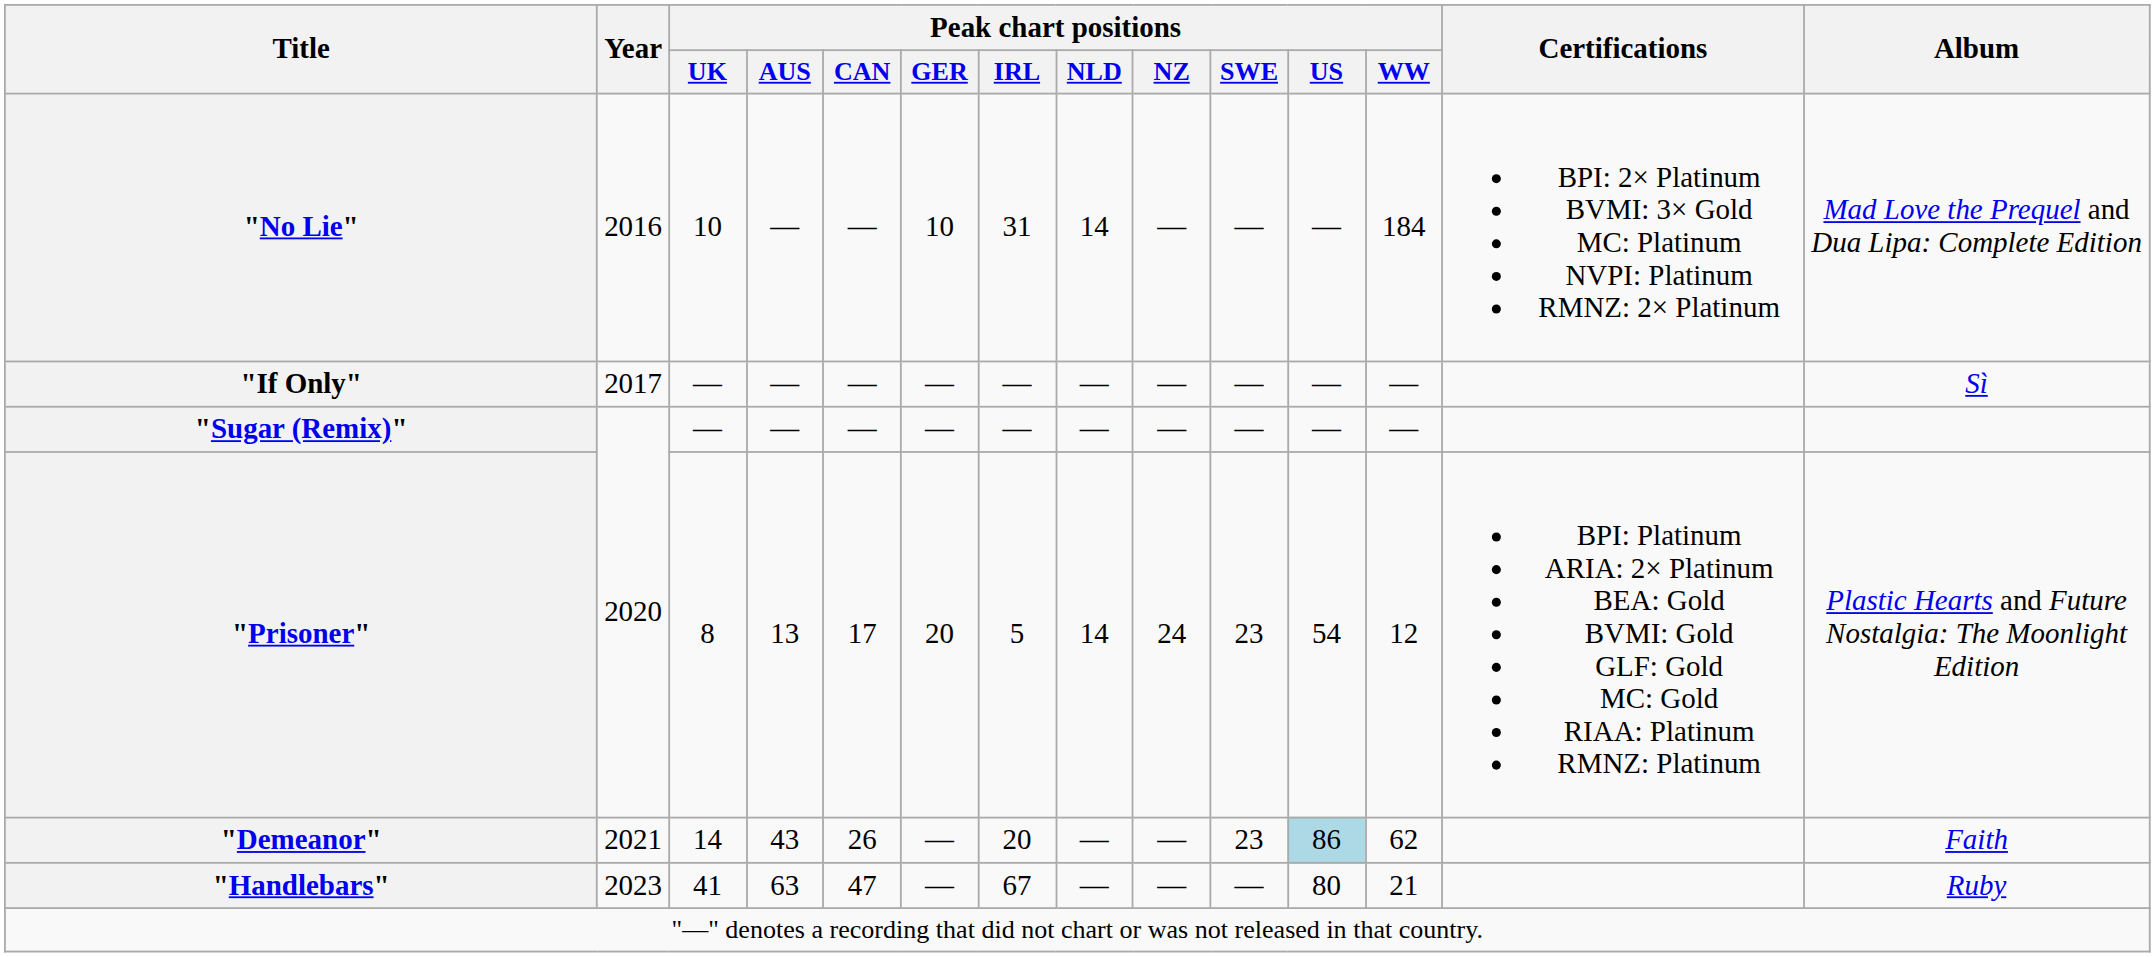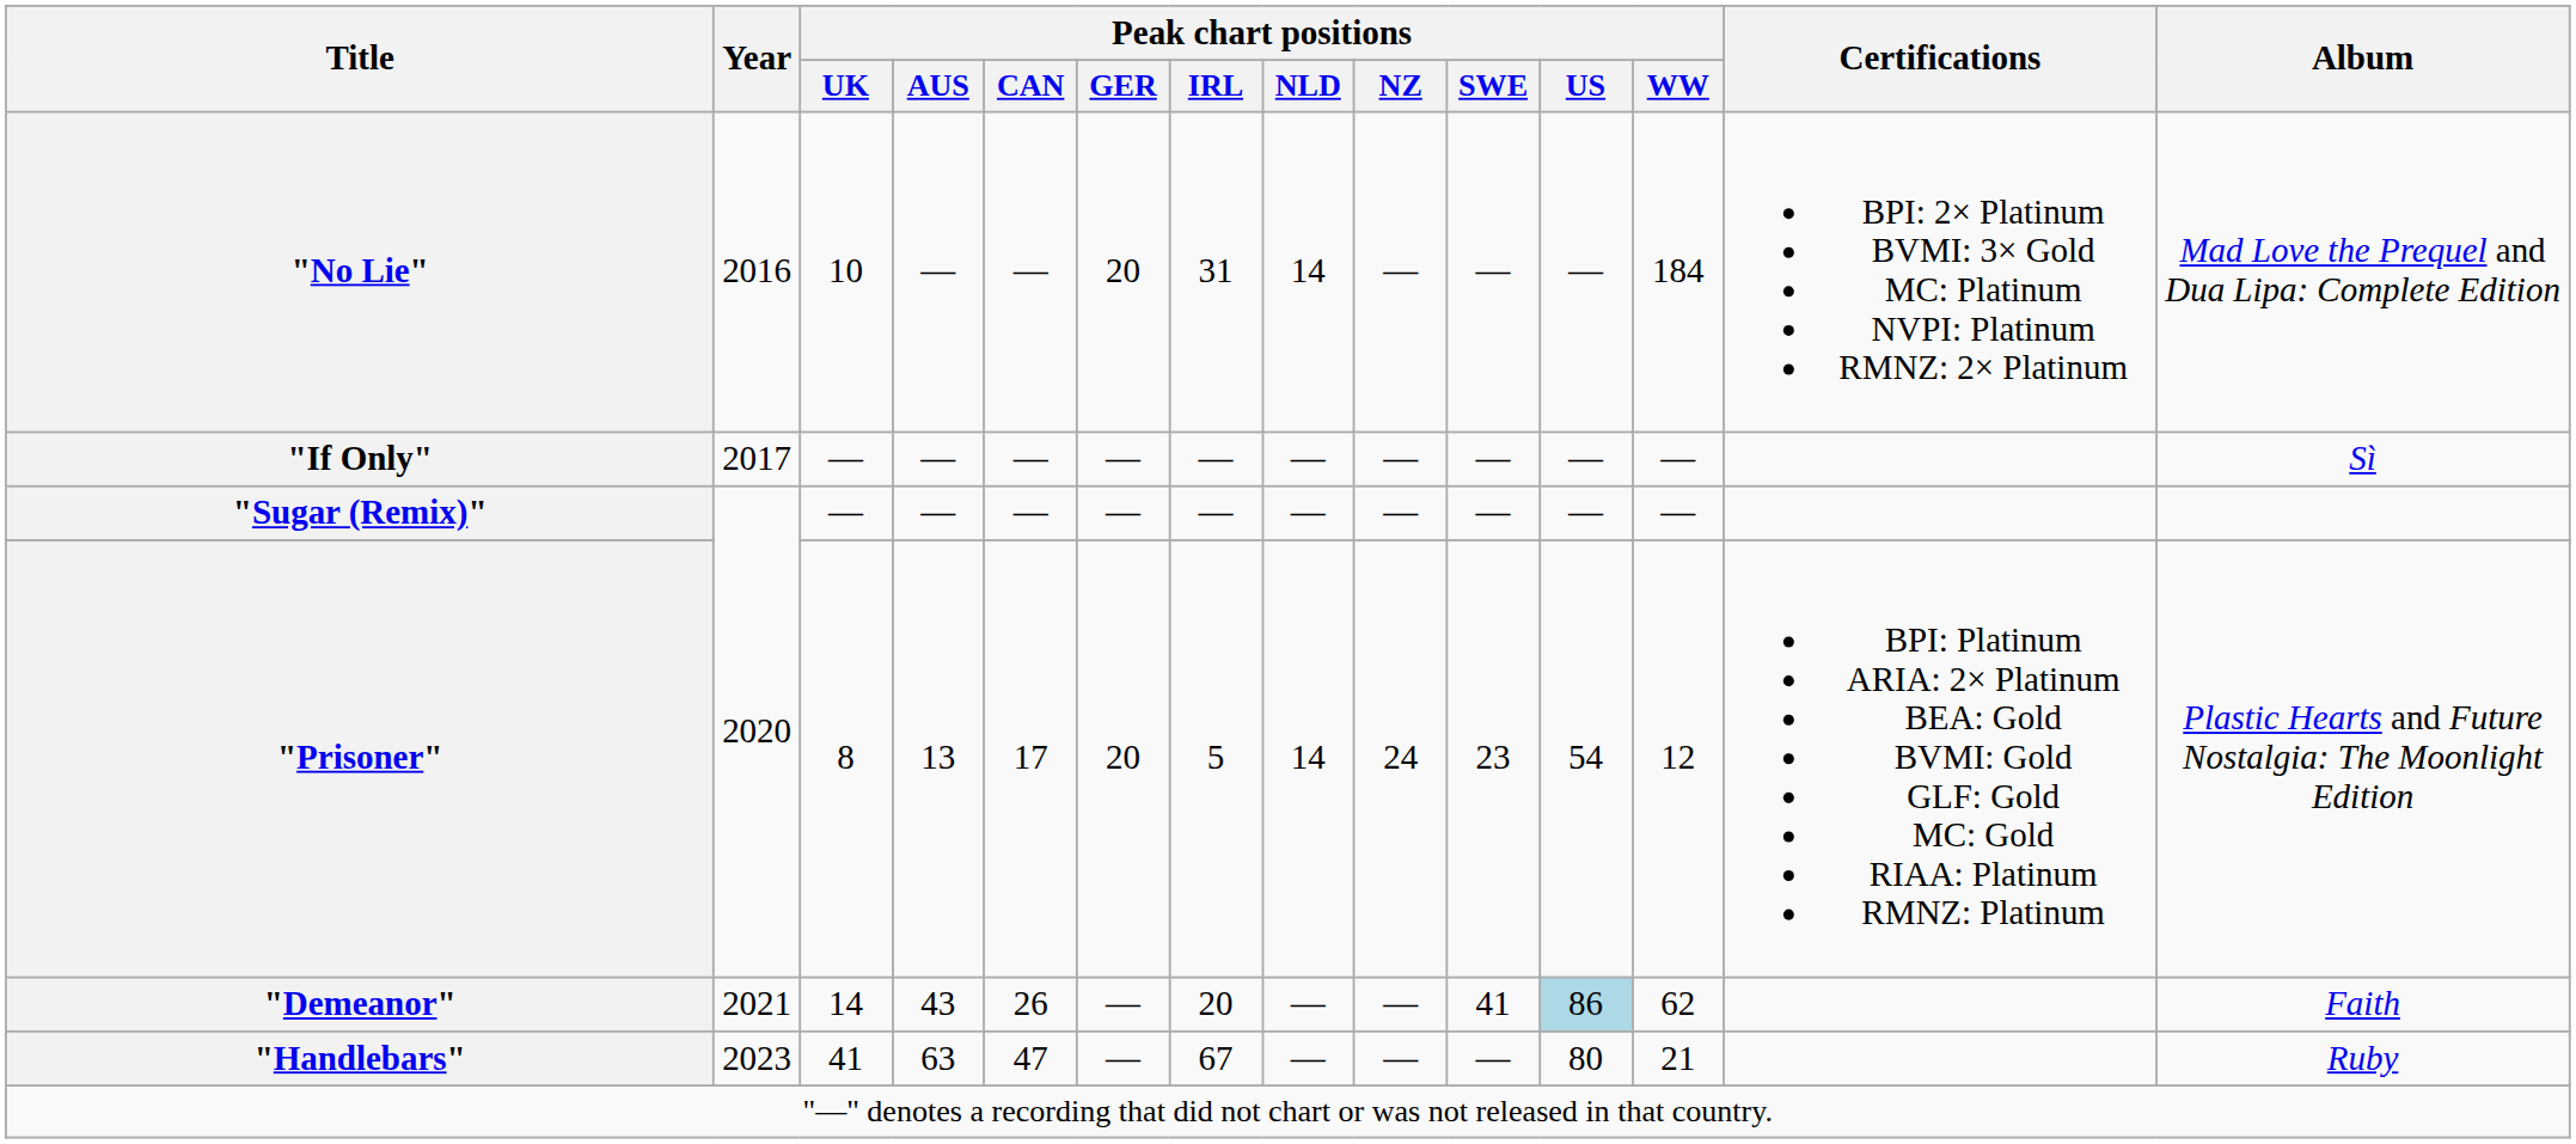"No Lie" | Peak chart positions / GER: 10 -> 20
"Demeanor" | Peak chart positions / SWE: 23 -> 41
